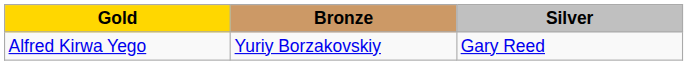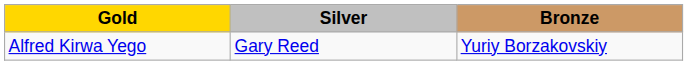columns swapped: Silver <-> Bronze
